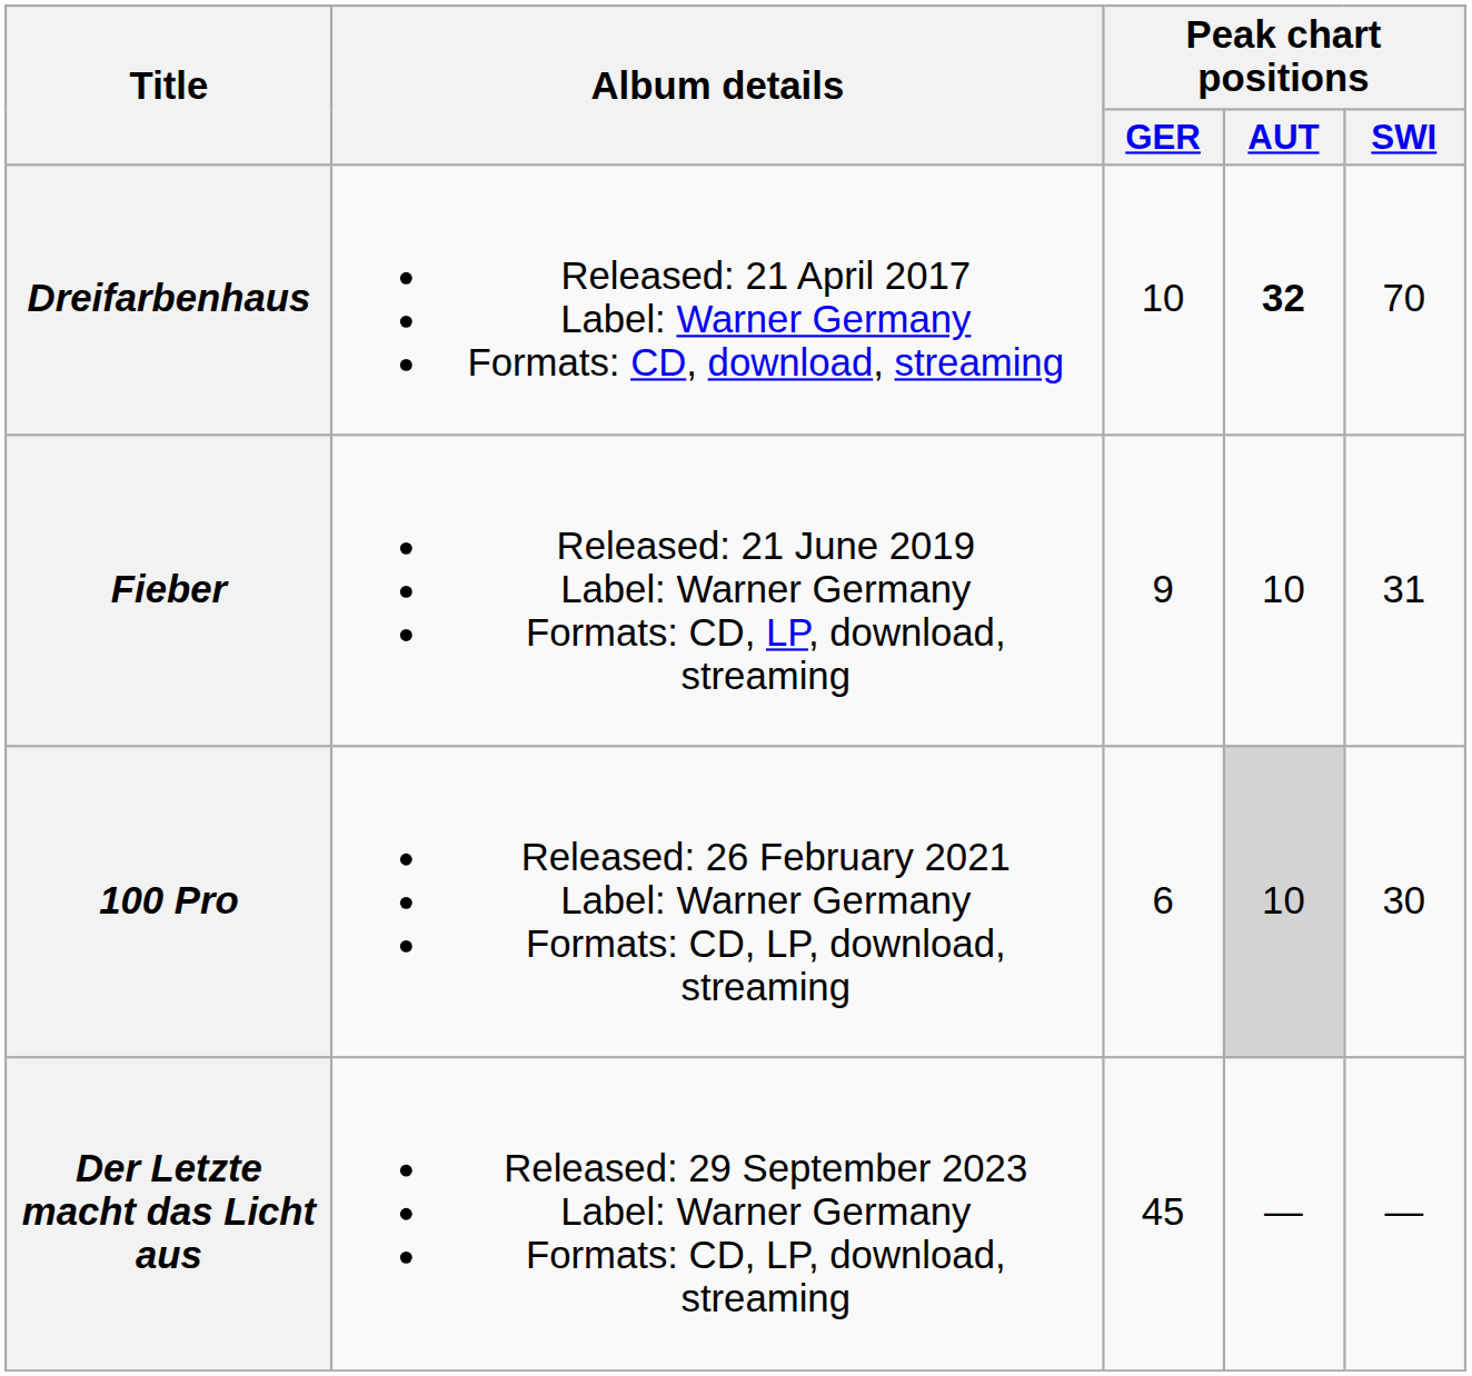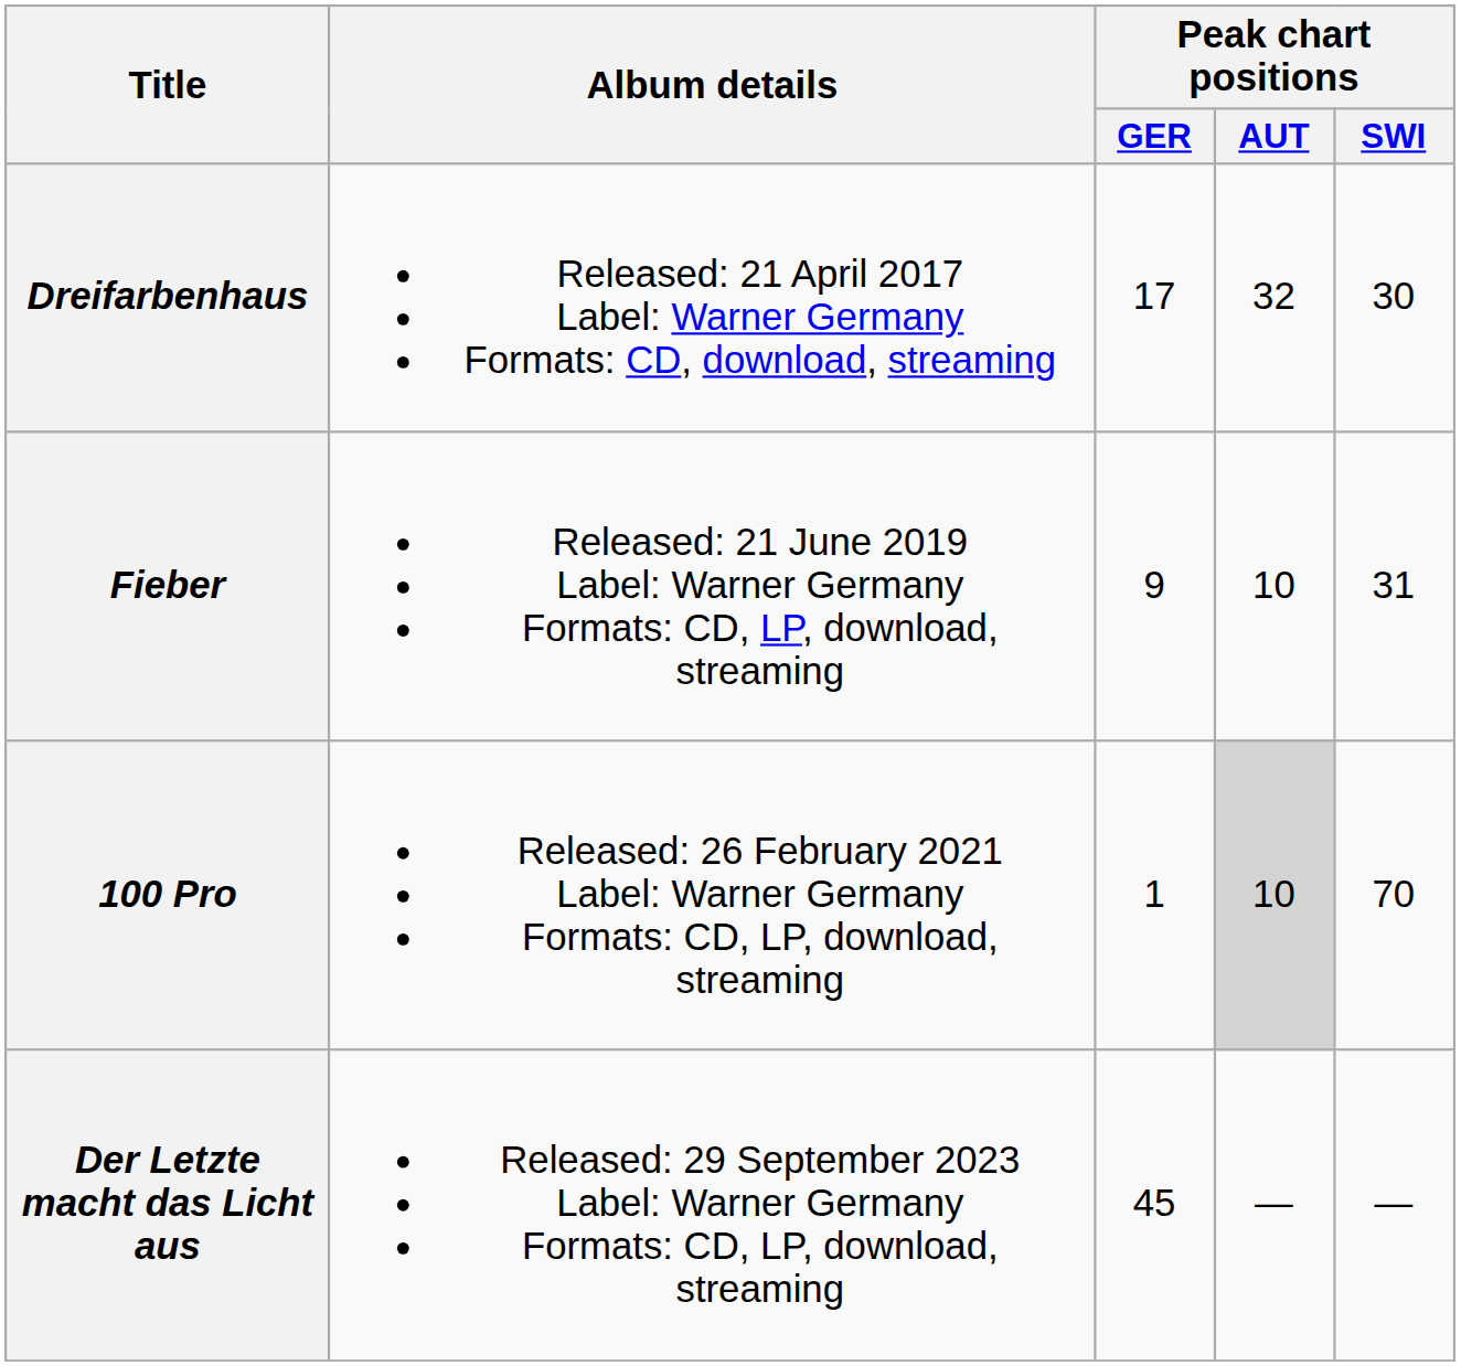Dreifarbenhaus | Peak chart positions / GER: 10 -> 17
Dreifarbenhaus | Peak chart positions / AUT: bold -> normal
Dreifarbenhaus | Peak chart positions / SWI: 70 -> 30
100 Pro | Peak chart positions / GER: 6 -> 1
100 Pro | Peak chart positions / SWI: 30 -> 70
